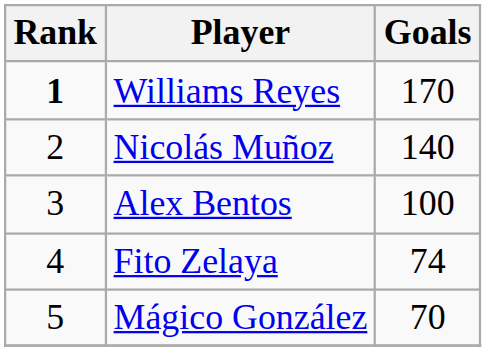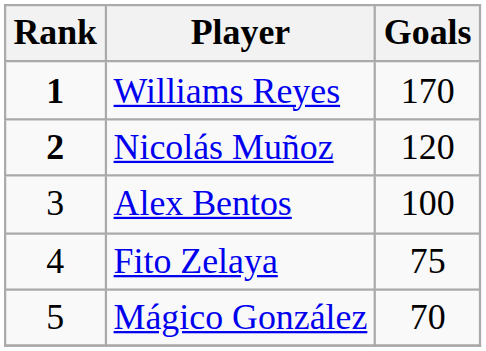Nicolás Muñoz | Rank: normal -> bold
Nicolás Muñoz | Goals: 140 -> 120
Fito Zelaya | Goals: 74 -> 75
